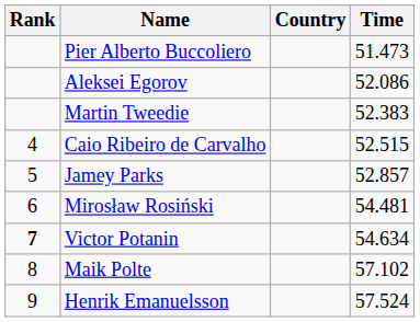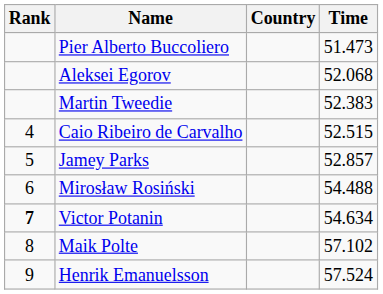Aleksei Egorov | Time: 52.086 -> 52.068
Mirosław Rosiński | Time: 54.481 -> 54.488
